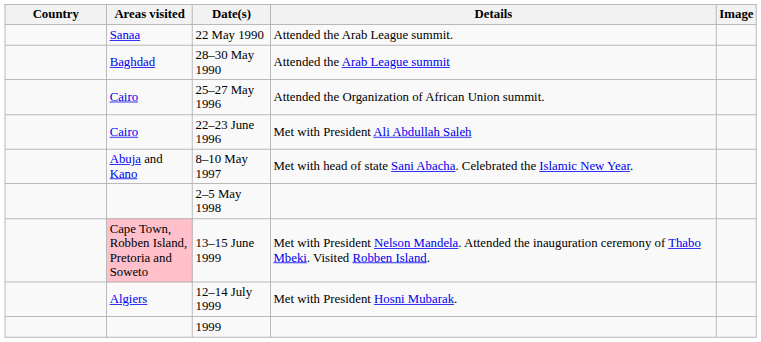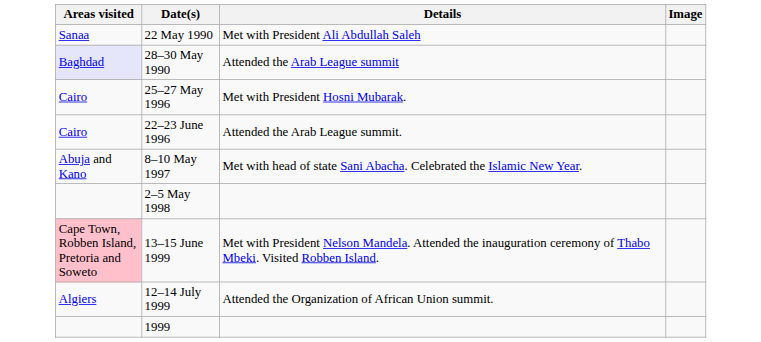- column: Country
22 May 1990 | Details: Attended the Arab League summit. -> Met with President Ali Abdullah Saleh
28–30 May 1990 | Areas visited: no background -> lavender background
25–27 May 1996 | Details: Attended the Organization of African Union summit. -> Met with President Hosni Mubarak.
22–23 June 1996 | Details: Met with President Ali Abdullah Saleh -> Attended the Arab League summit.
12–14 July 1999 | Details: Met with President Hosni Mubarak. -> Attended the Organization of African Union summit.
